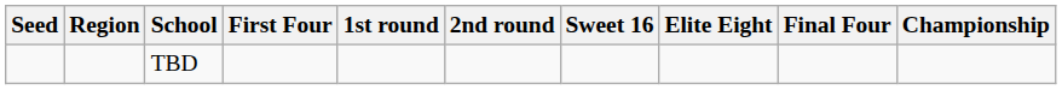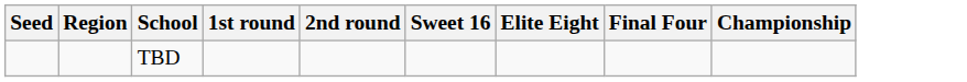- column: First Four
